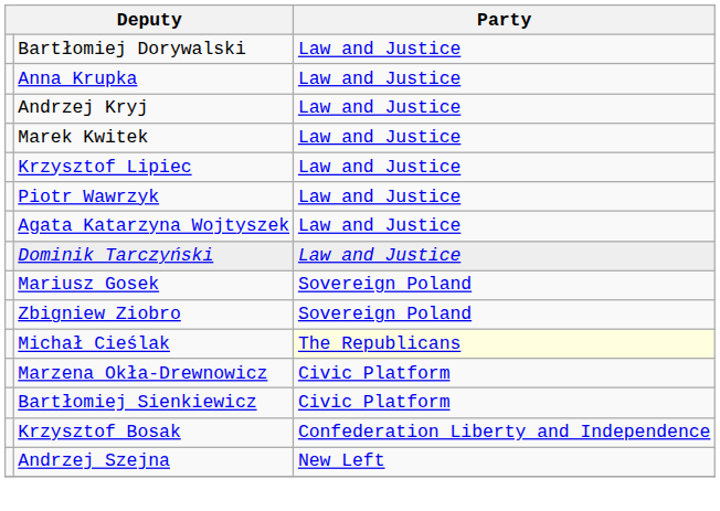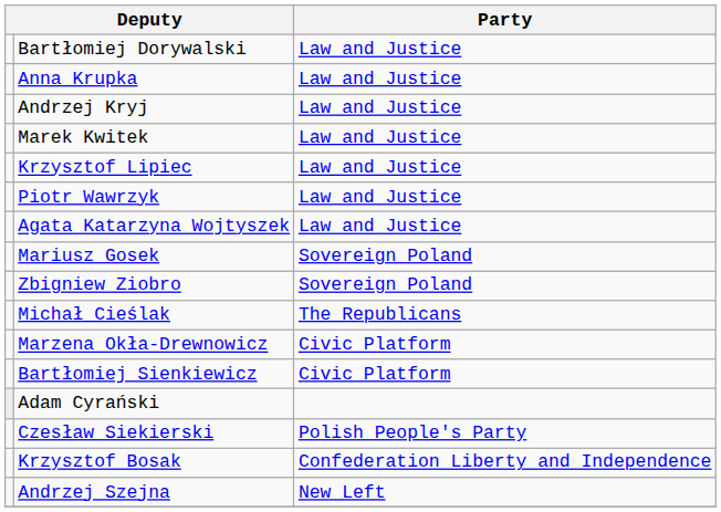- row: Dominik Tarczyński | Law and Justice
Michał Cieślak | Party: lightyellow background -> no background
+ row: Adam Cyrański
+ row: Czesław Siekierski | Polish People's Party
